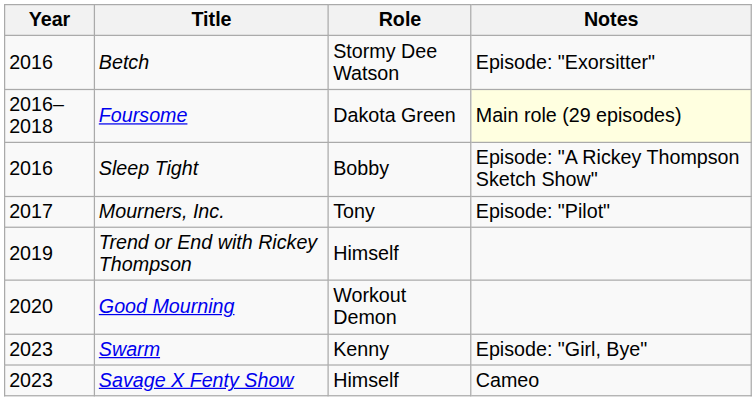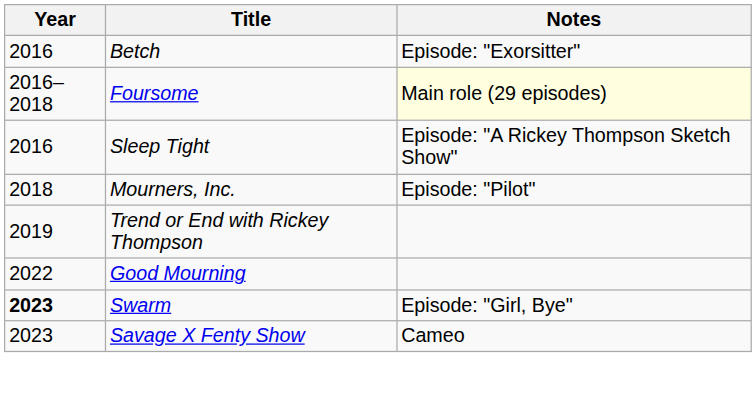- column: Role | Stormy Dee Watson | Dakota Green | Bobby | Tony | Himself | Workout Demon | Kenny | Himself
Mourners, Inc. | Year: 2017 -> 2018
Good Mourning | Year: 2020 -> 2022
Swarm | Year: normal -> bold
